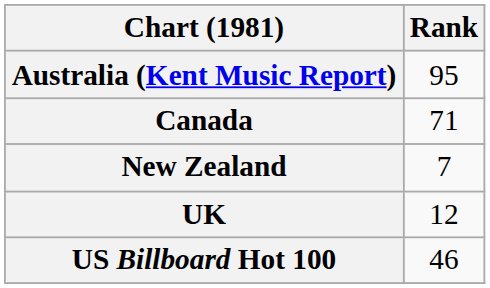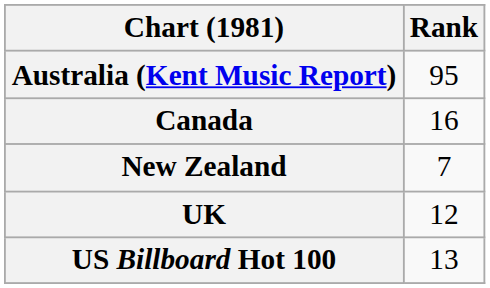Canada | Rank: 71 -> 16
US Billboard Hot 100 | Rank: 46 -> 13
